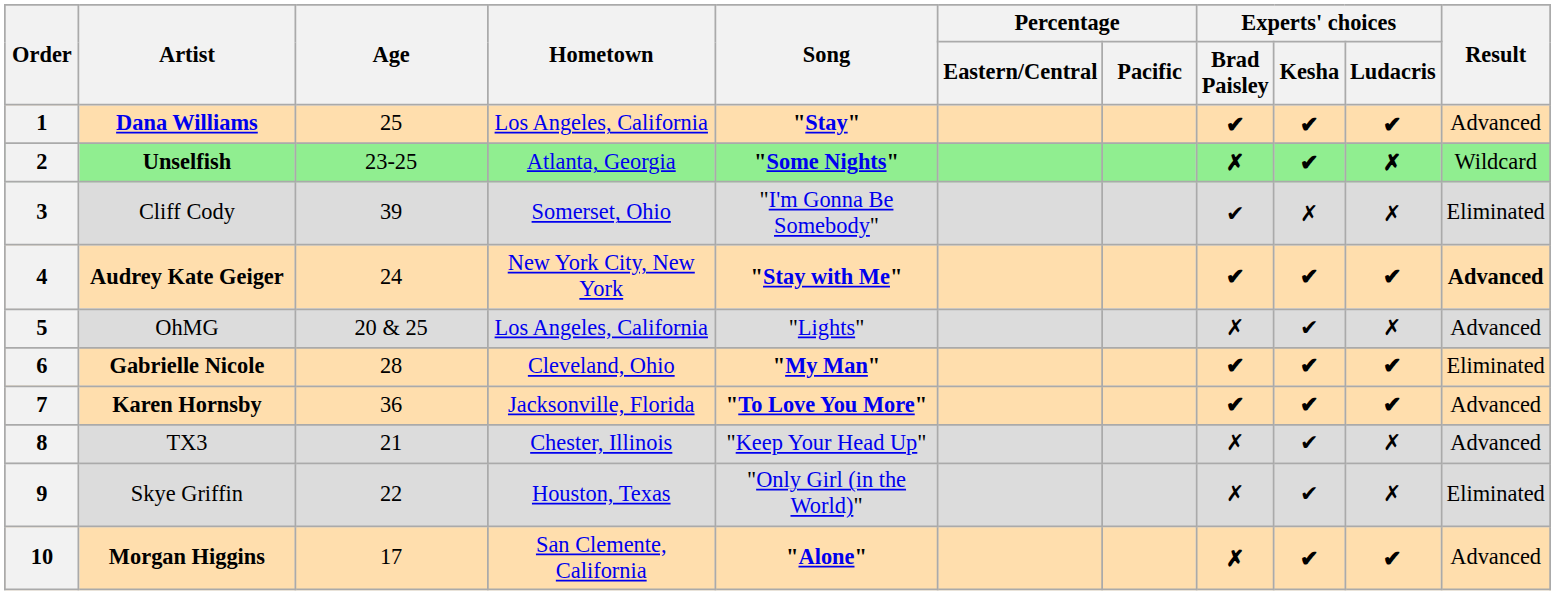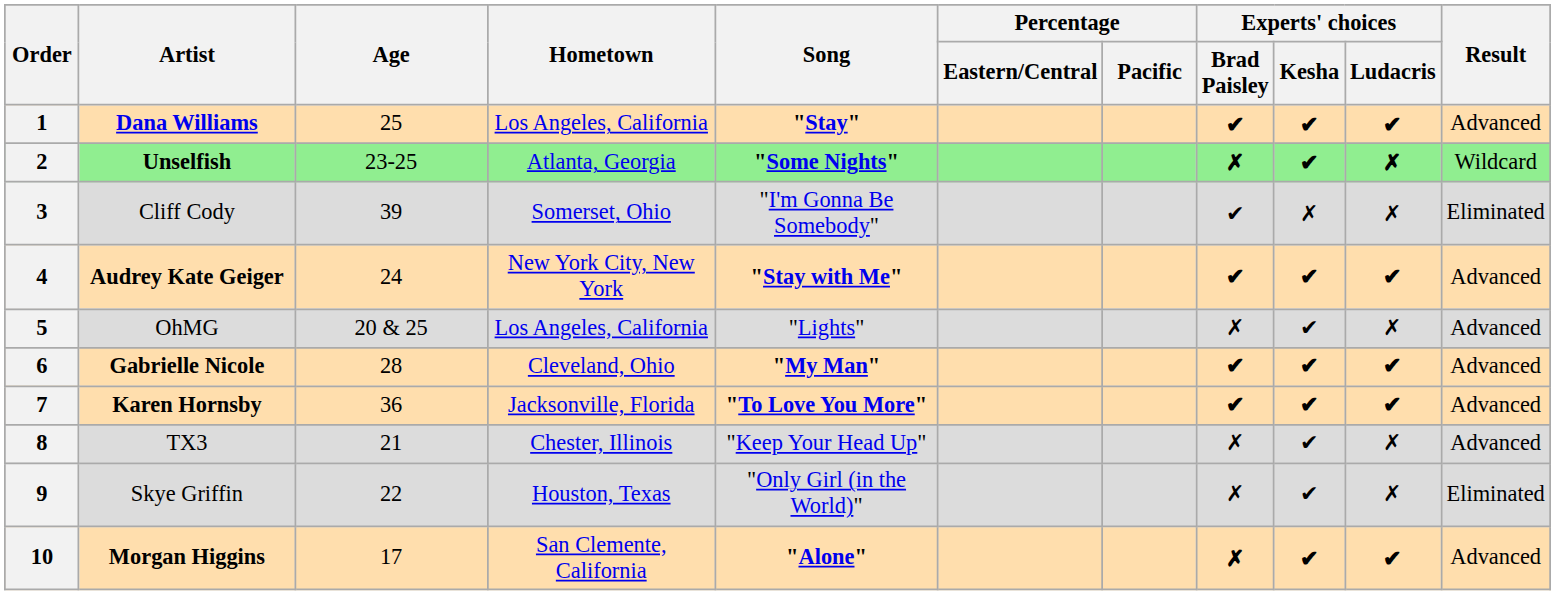4 | Result: bold -> normal
6 | Result: Eliminated -> Advanced
